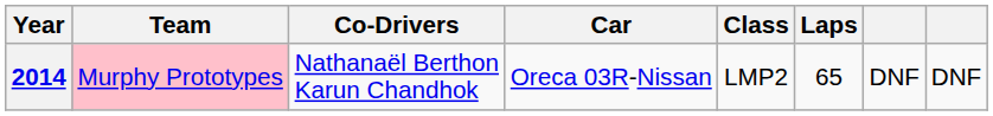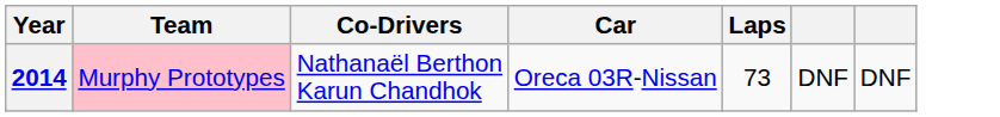- column: Class | LMP2
2014 | Laps: 65 -> 73
